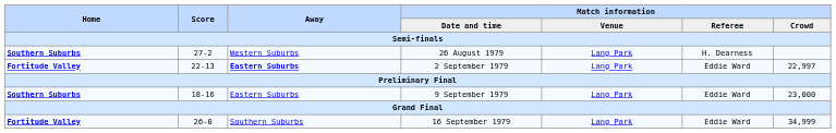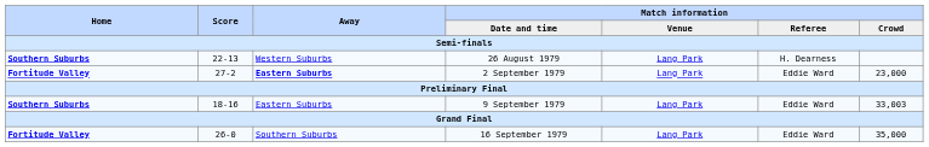26 August 1979 | Score: 27-2 -> 22-13
2 September 1979 | Score: 22-13 -> 27-2
2 September 1979 | Match information / Crowd: 22,997 -> 23,000
9 September 1979 | Match information / Crowd: 23,000 -> 33,003
16 September 1979 | Match information / Crowd: 34,999 -> 35,000
